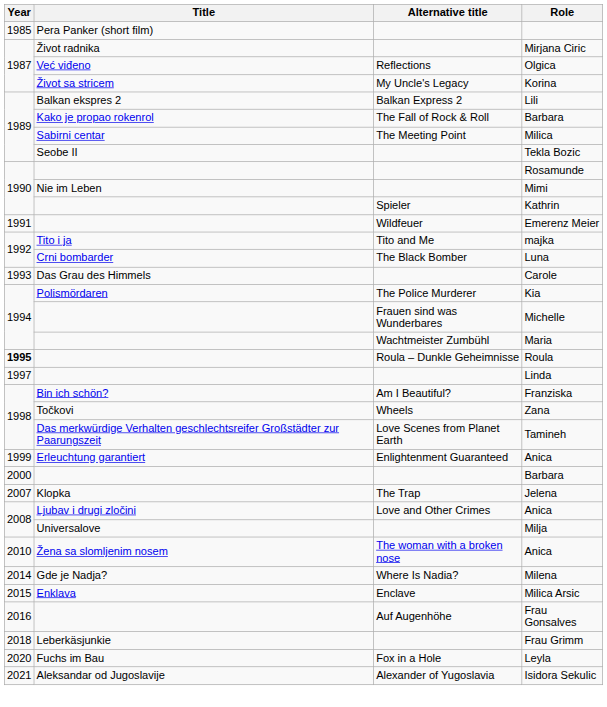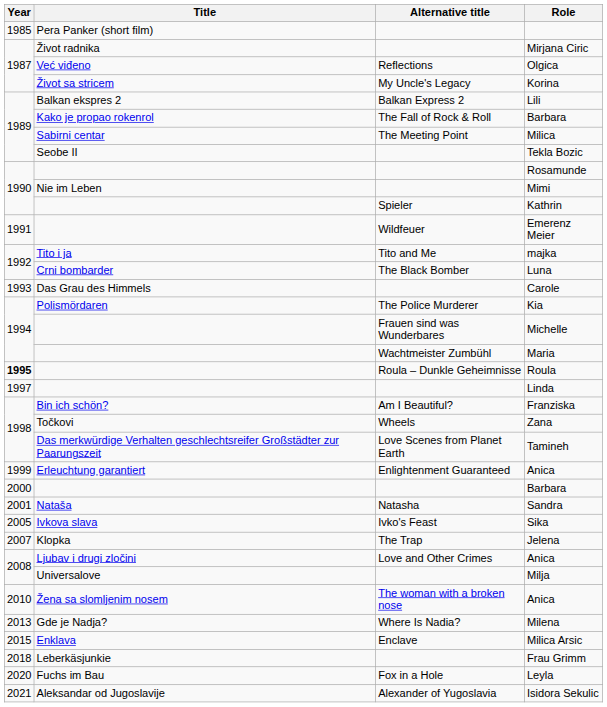+ row: 2001 | Nataša | Natasha | Sandra
+ row: 2005 | Ivkova slava | Ivko's Feast | Sika
Milena | Year: 2014 -> 2013
- row: 2016 | Auf Augenhöhe | Frau Gonsalves
